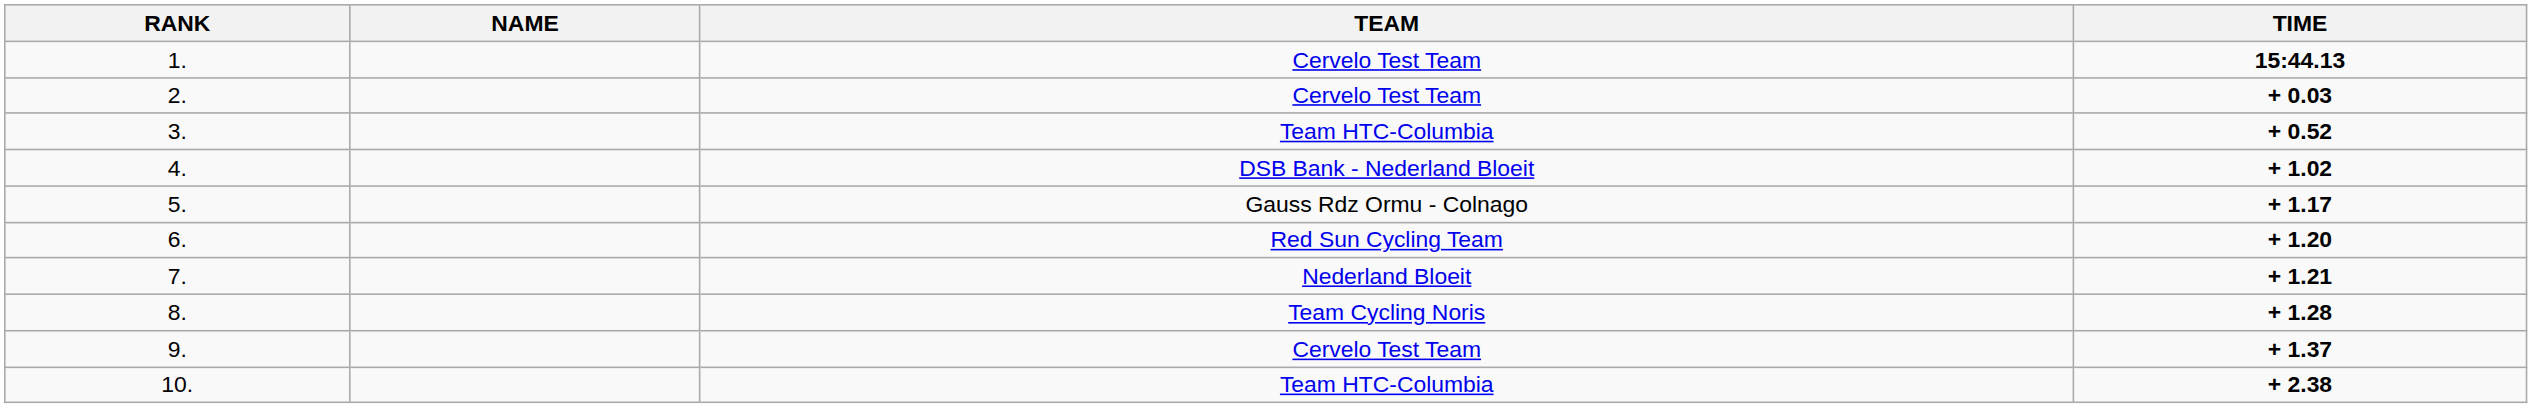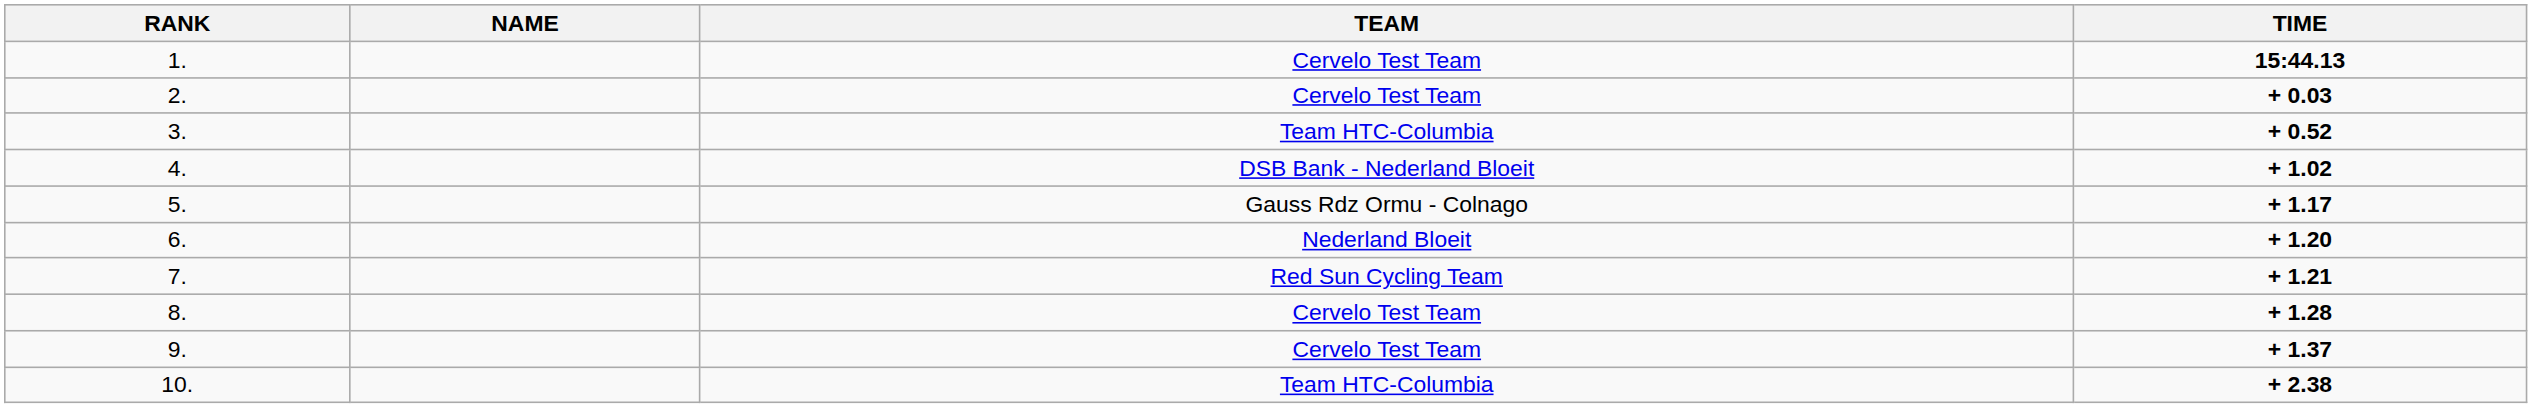6. | TEAM: Red Sun Cycling Team -> Nederland Bloeit
7. | TEAM: Nederland Bloeit -> Red Sun Cycling Team
8. | TEAM: Team Cycling Noris -> Cervelo Test Team
